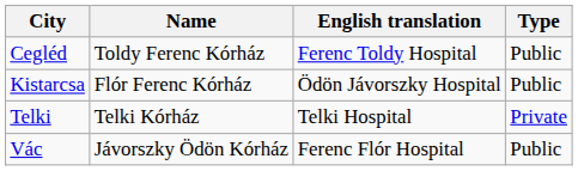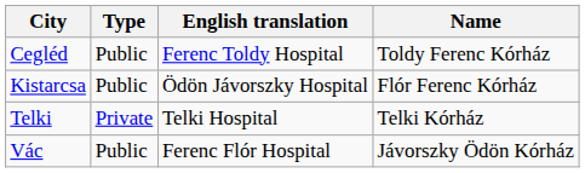columns swapped: Name <-> Type
